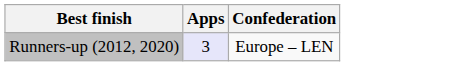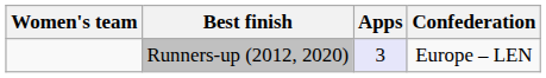+ column: Women's team
